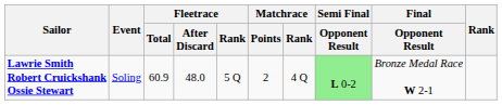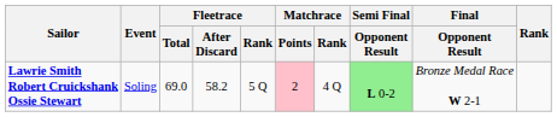Lawrie Smith Robert Cruickshank Ossie Stewart | Fleetrace / Total: 60.9 -> 69.0
Lawrie Smith Robert Cruickshank Ossie Stewart | Fleetrace / After Discard: 48.0 -> 58.2
Lawrie Smith Robert Cruickshank Ossie Stewart | Matchrace / Points: no background -> pink background
